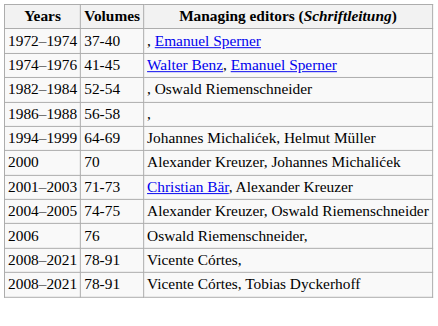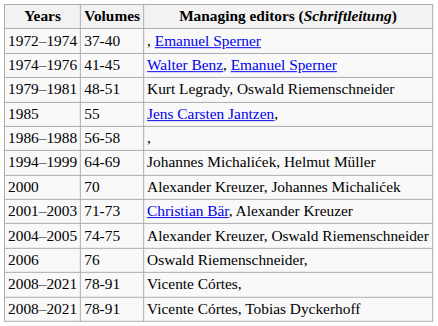+ row: 1979–1981 | 48-51 | Kurt Legrady, Oswald Riemenschneider
- row: 1982–1984 | 52-54 | , Oswald Riemenschneider
+ row: 1985 | 55 | Jens Carsten Jantzen,
